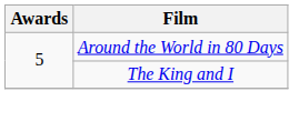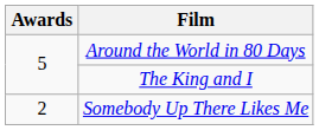+ row: 2 | Somebody Up There Likes Me
